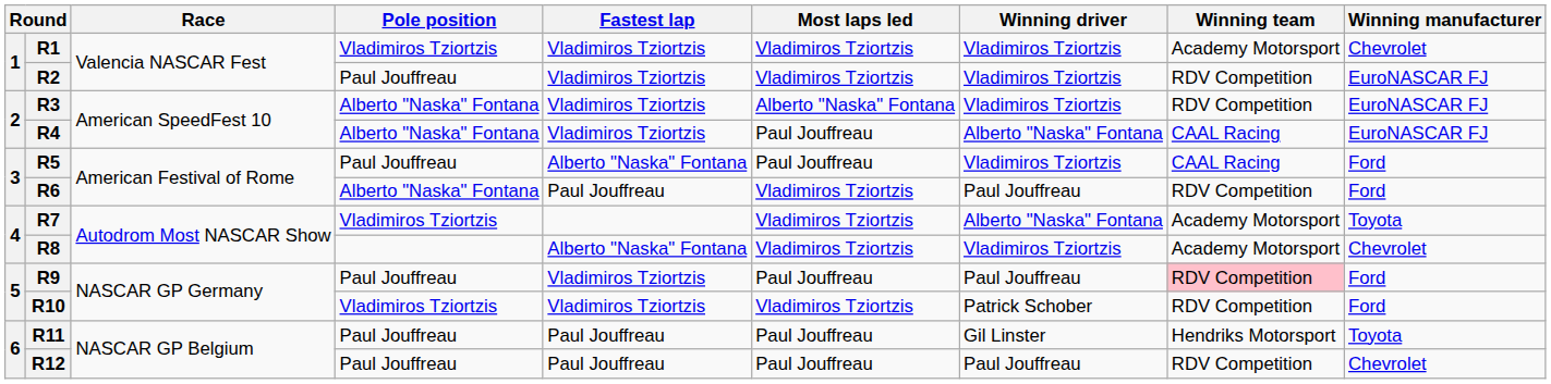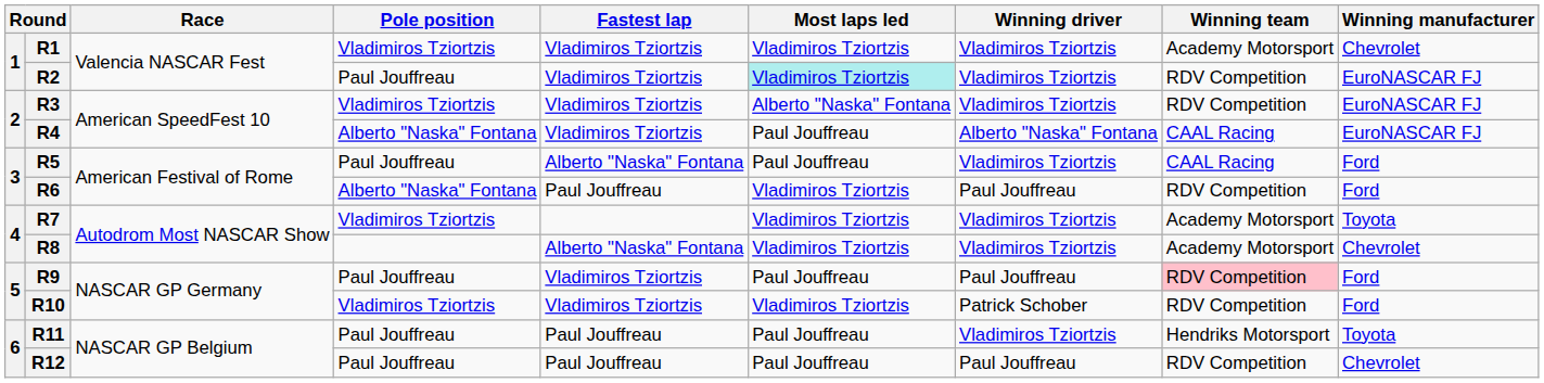R2 | Most laps led: no background -> paleturquoise background
R3 | Pole position: Alberto "Naska" Fontana -> Vladimiros Tziortzis
R7 | Winning driver: Alberto "Naska" Fontana -> Vladimiros Tziortzis
R11 | Winning driver: Gil Linster -> Vladimiros Tziortzis
